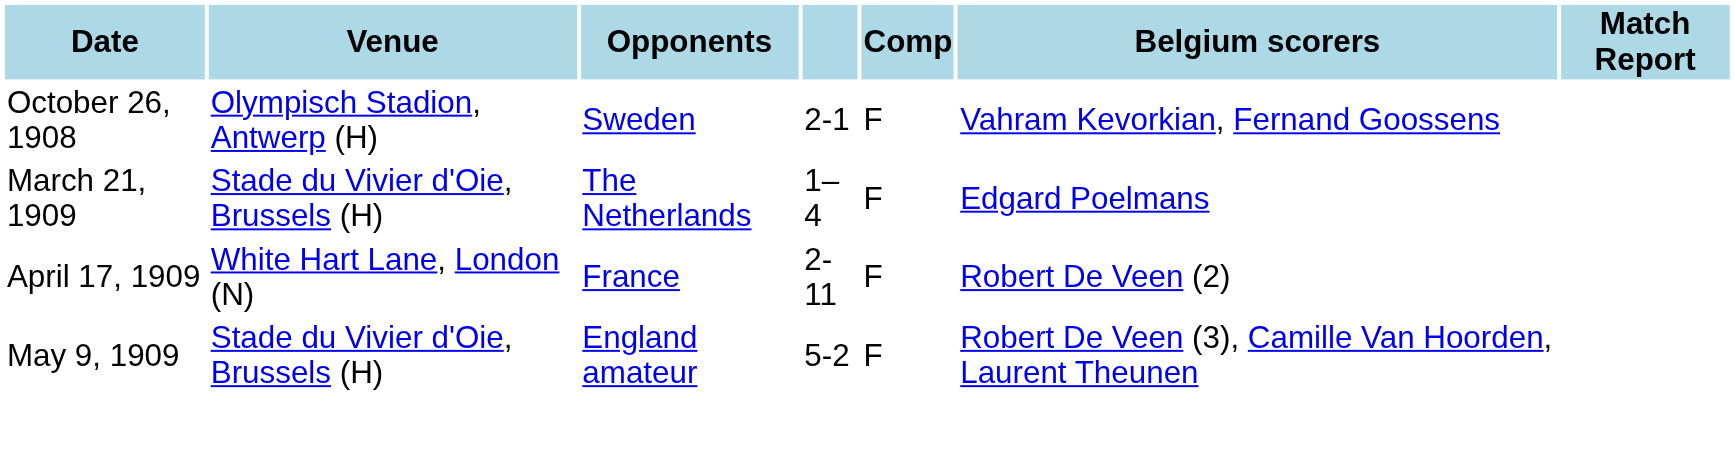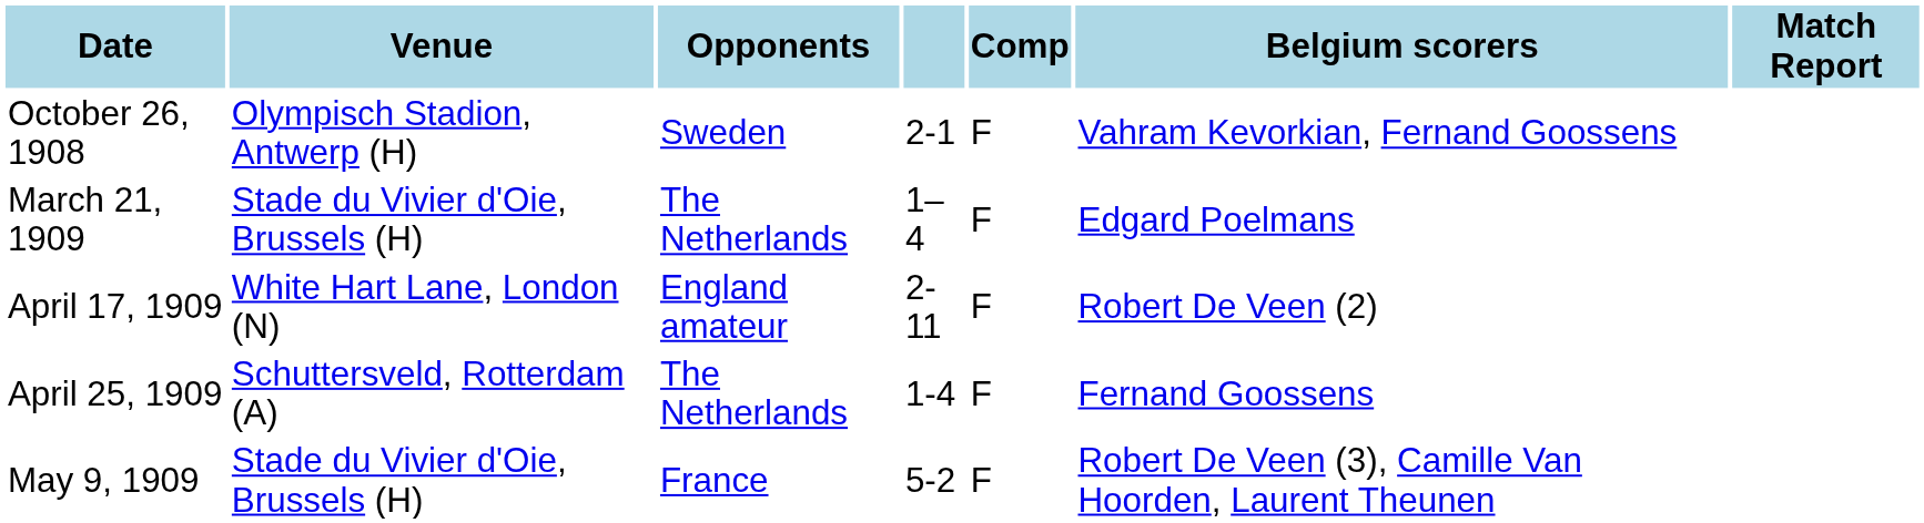April 17, 1909 | Opponents: France -> England amateur
+ row: April 25, 1909 | Schuttersveld, Rotterdam (A) | The Netherlands | 1-4 | F | Fernand Goossens
May 9, 1909 | Opponents: England amateur -> France
